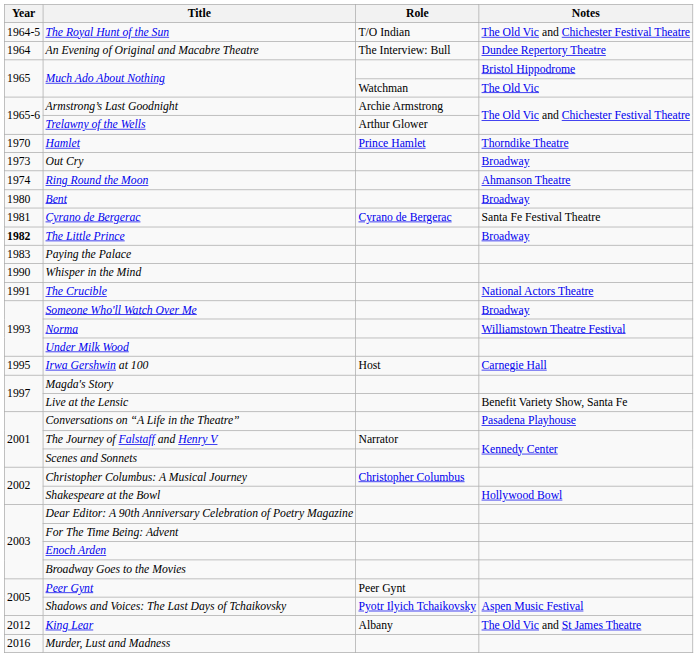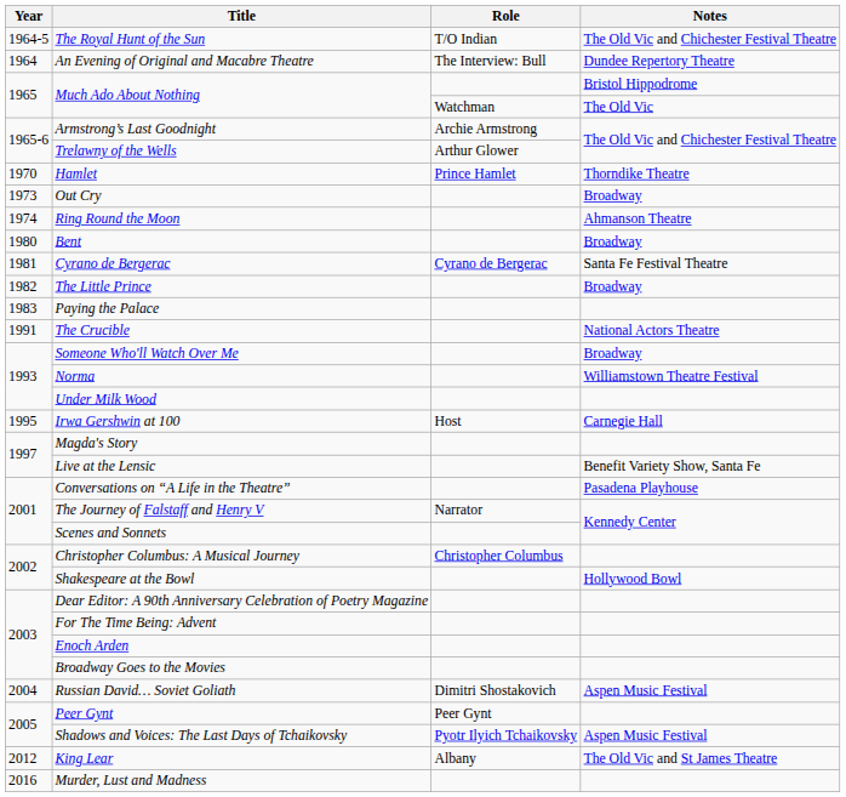The Little Prince | Year: bold -> normal
- row: 1990 | Whisper in the Mind
+ row: 2004 | Russian David… Soviet Goliath | Dimitri Shostakovich | Aspen Music Festival
